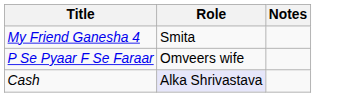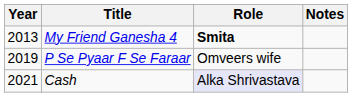+ column: Year | 2013 | 2019 | 2021
My Friend Ganesha 4 | Role: normal -> bold
